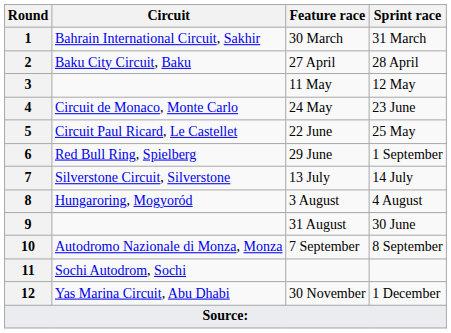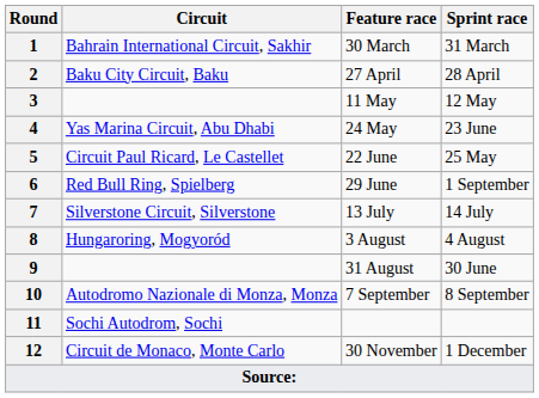4 | Circuit: Circuit de Monaco, Monte Carlo -> Yas Marina Circuit, Abu Dhabi
12 | Circuit: Yas Marina Circuit, Abu Dhabi -> Circuit de Monaco, Monte Carlo
